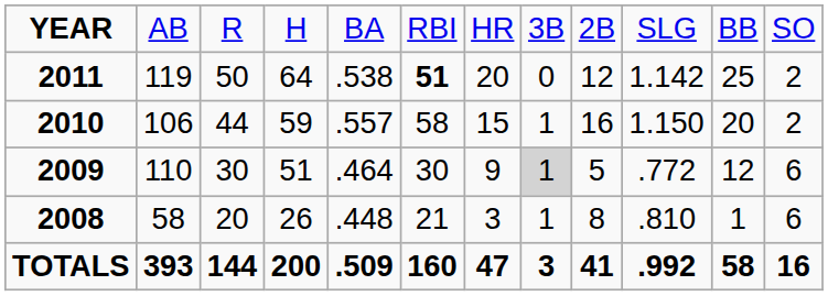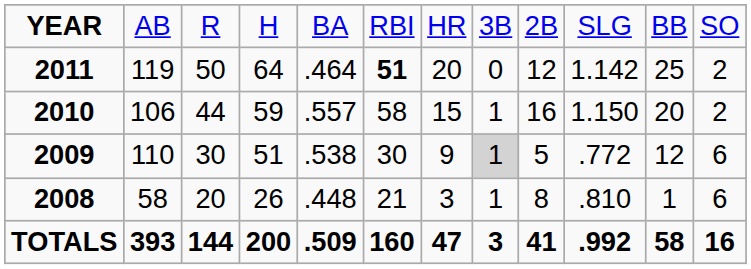2011 | column 5: .538 -> .464
2009 | column 5: .464 -> .538
